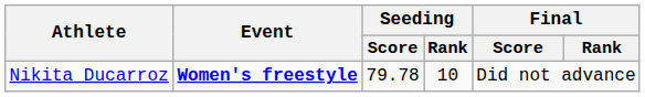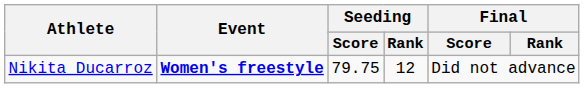Nikita Ducarroz | Seeding / Score: 79.78 -> 79.75
Nikita Ducarroz | Seeding / Rank: 10 -> 12
